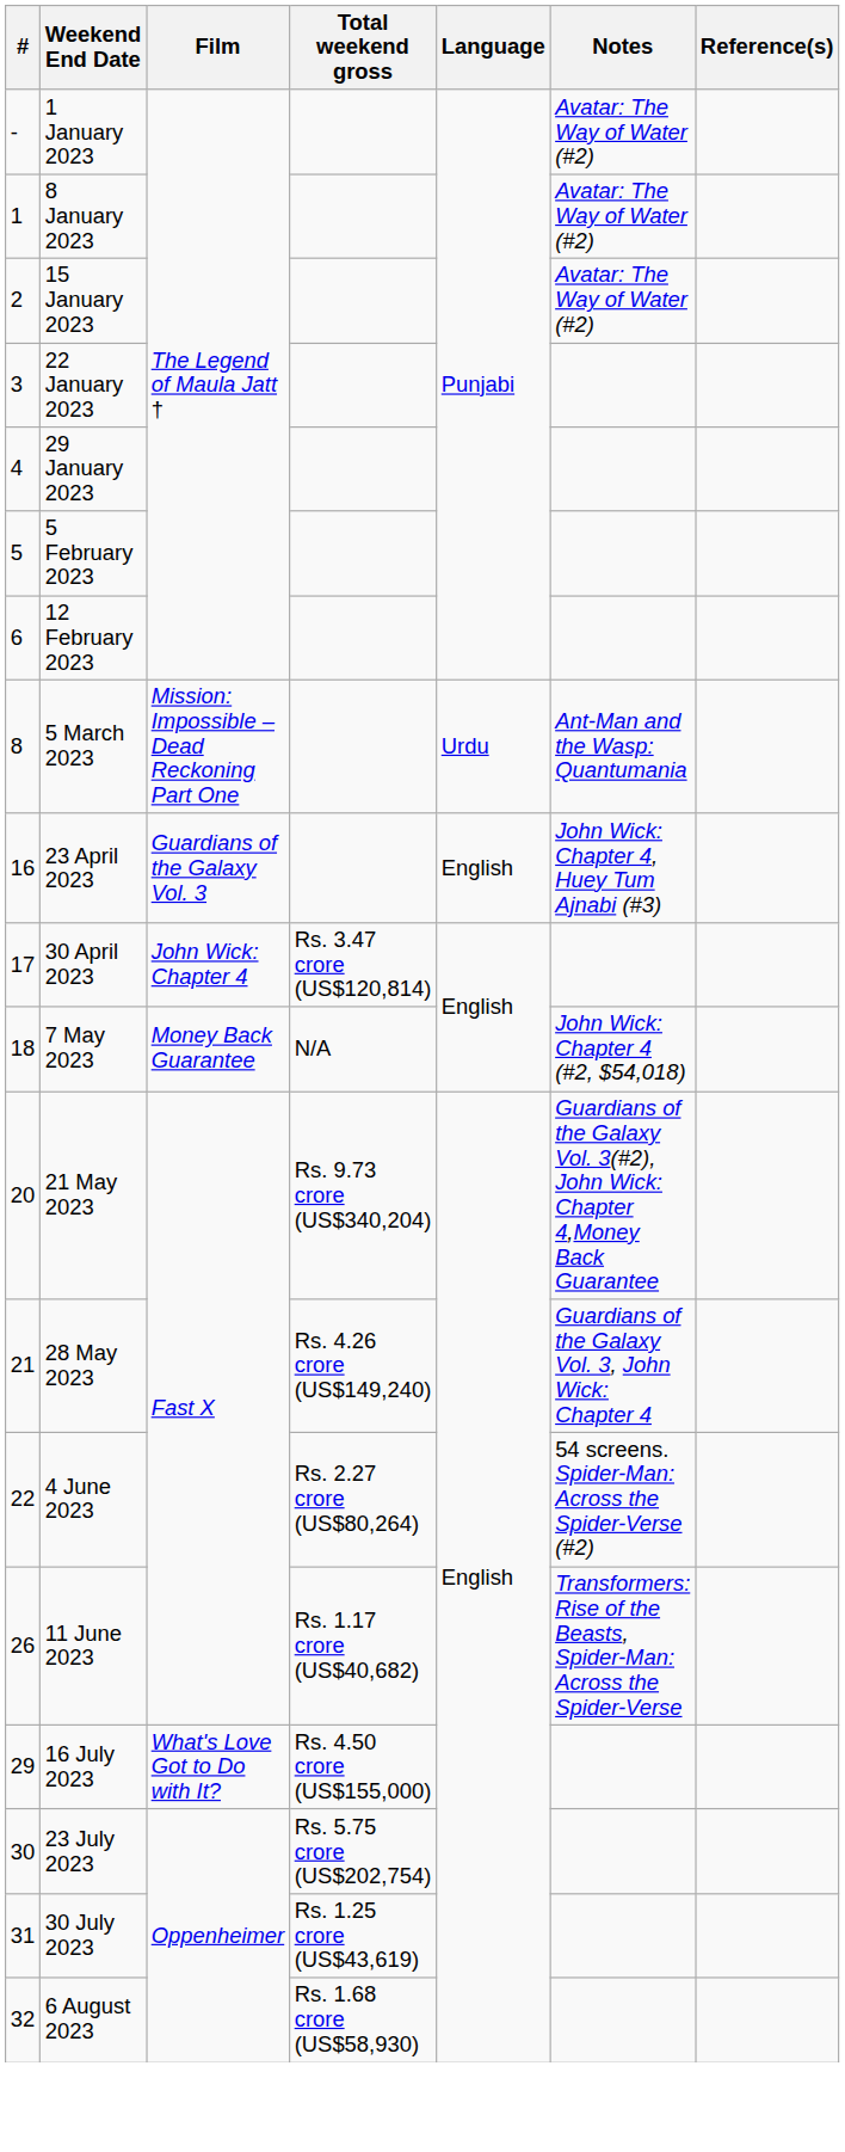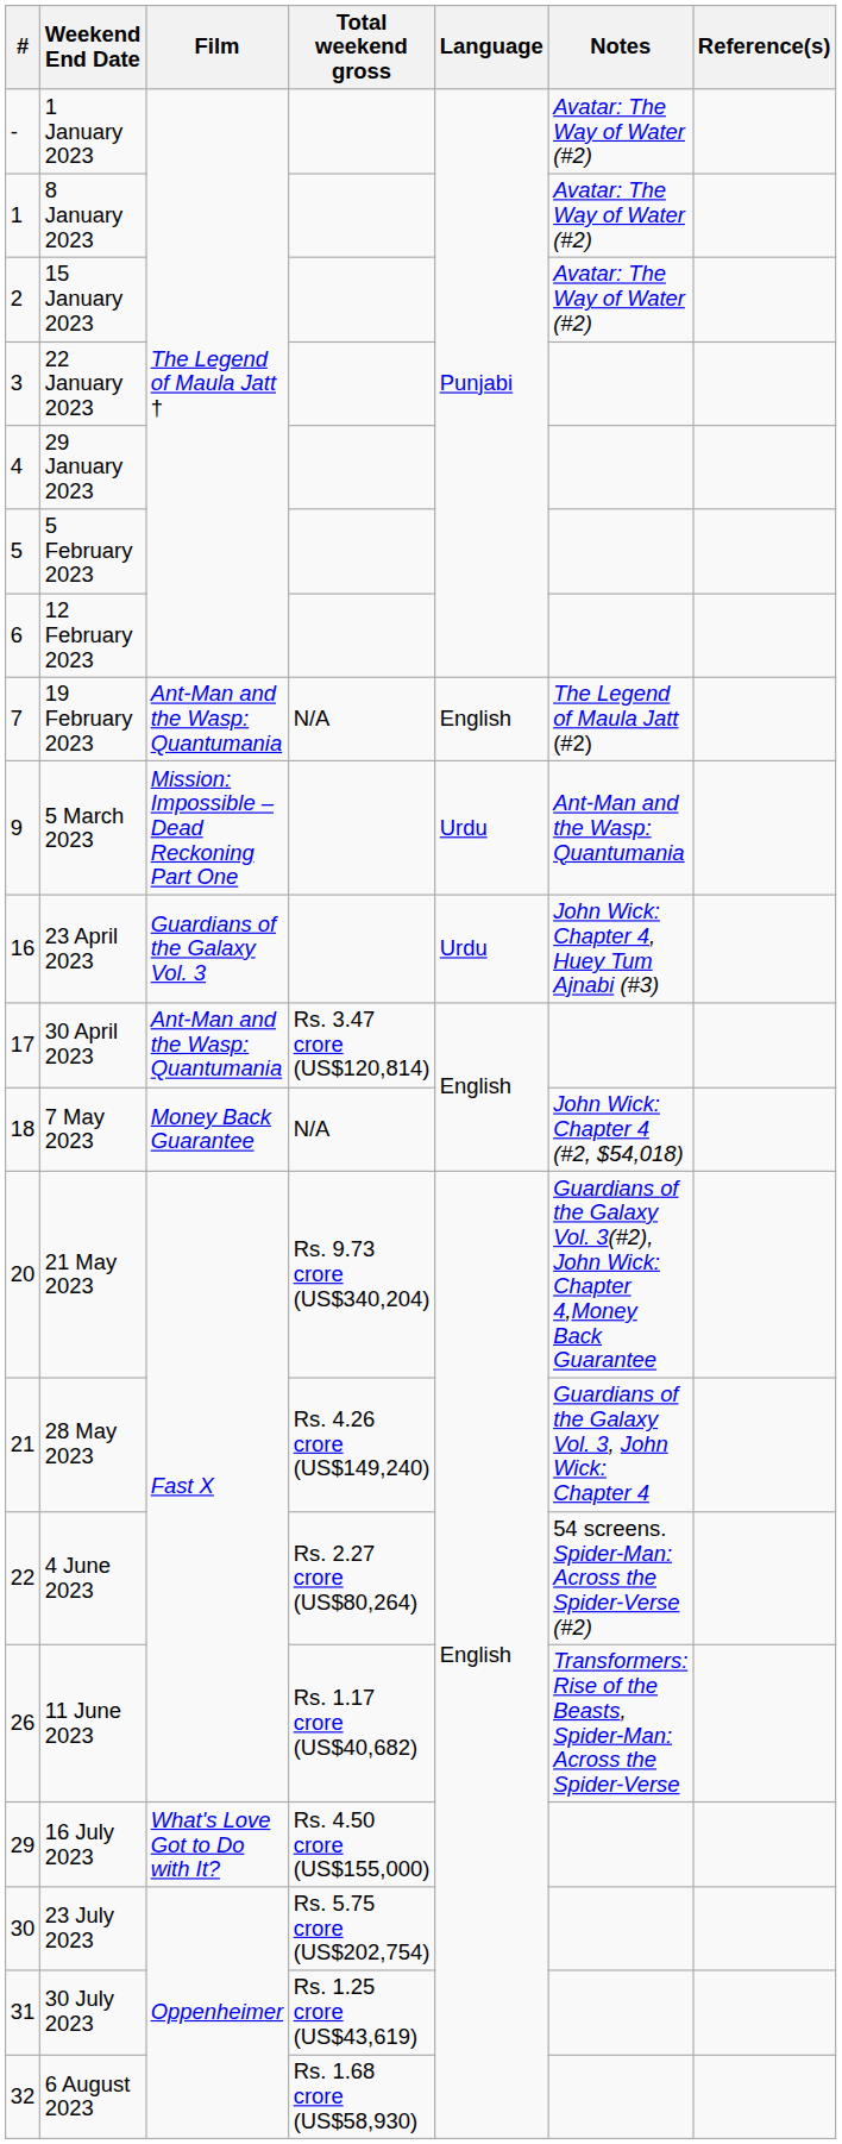+ row: 7 | 19 February 2023 | Ant-Man and the Wasp: Quantumania | N/A | English | The Legend of Maula Jatt (#2)
5 March 2023 | #: 8 -> 9
23 April 2023 | Language: English -> Urdu
30 April 2023 | Film: John Wick: Chapter 4 -> Ant-Man and the Wasp: Quantumania
